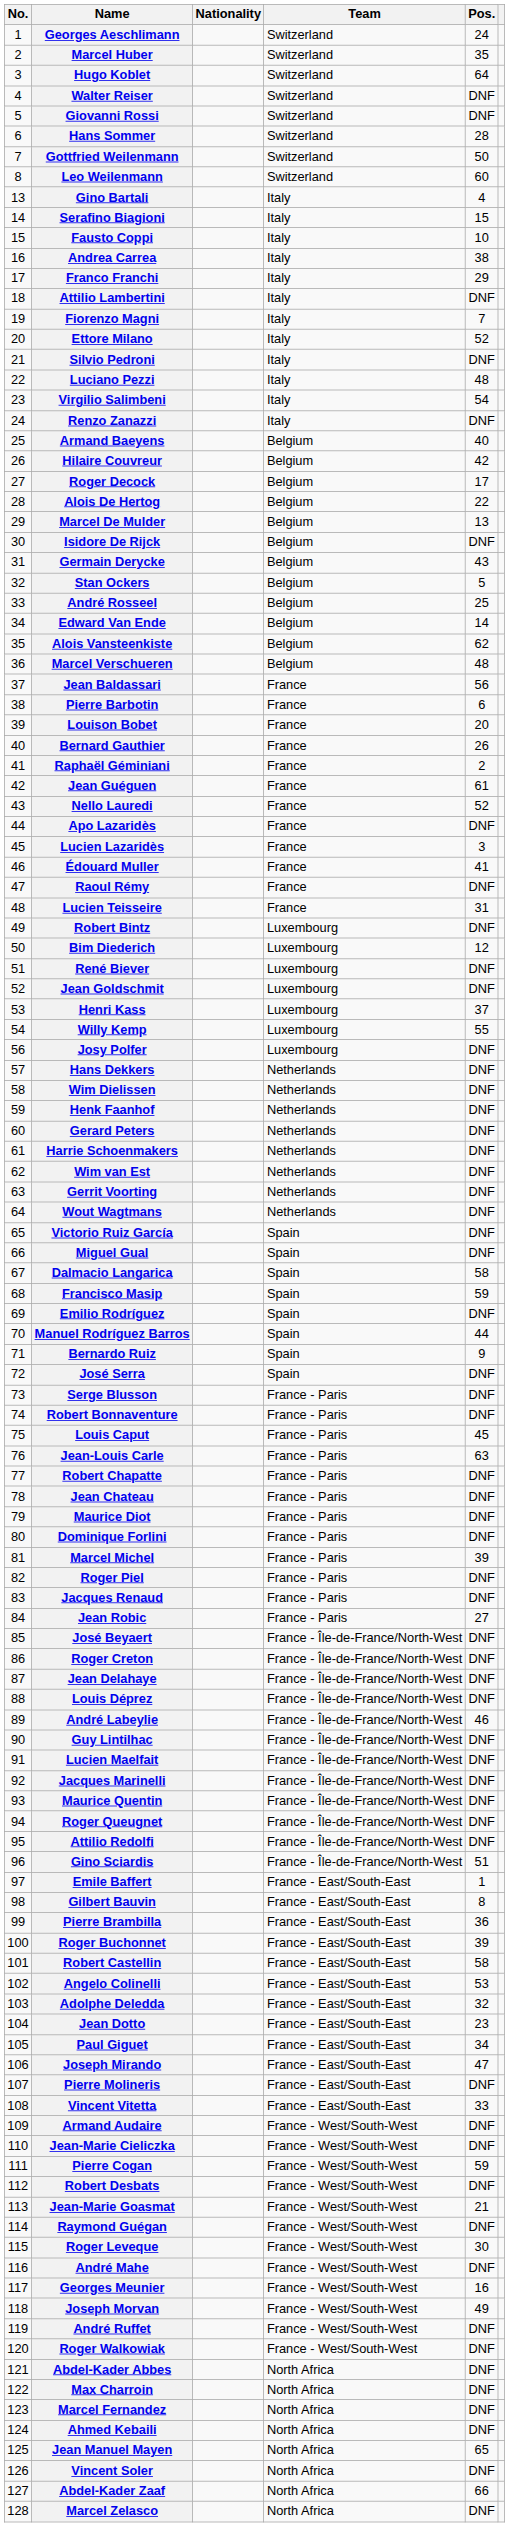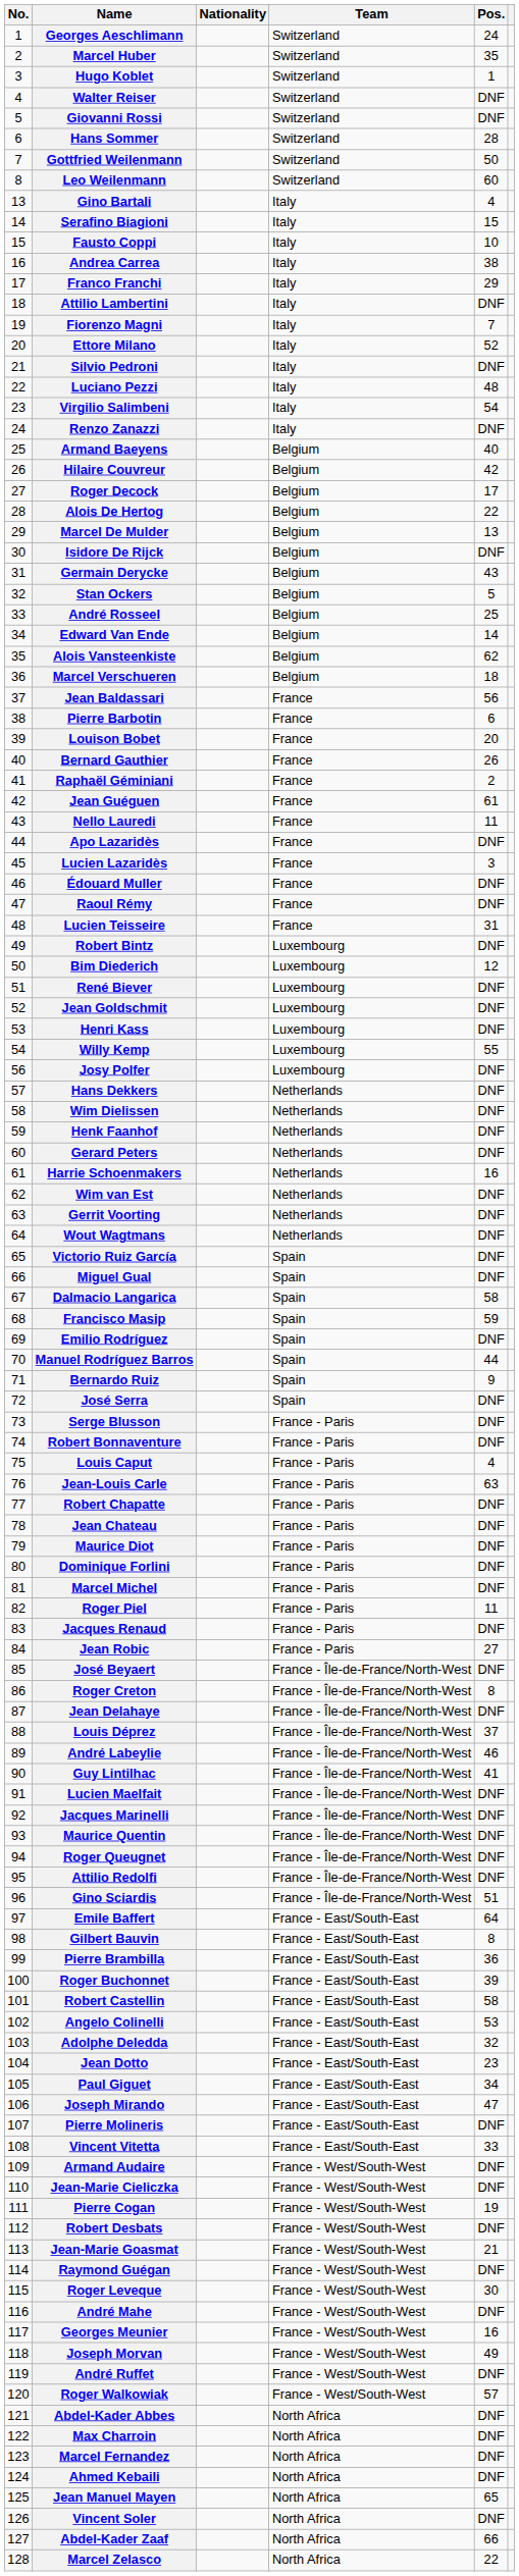Hugo Koblet | Pos.: 64 -> 1
Marcel Verschueren | Pos.: 48 -> 18
Nello Lauredi | Pos.: 52 -> 11
Édouard Muller | Pos.: 41 -> DNF
Henri Kass | Pos.: 37 -> DNF
Harrie Schoenmakers | Pos.: DNF -> 16
Louis Caput | Pos.: 45 -> 4
Marcel Michel | Pos.: 39 -> DNF
Roger Piel | Pos.: DNF -> 11
Roger Creton | Pos.: DNF -> 8
Louis Déprez | Pos.: DNF -> 37
Guy Lintilhac | Pos.: DNF -> 41
Emile Baffert | Pos.: 1 -> 64
Pierre Cogan | Pos.: 59 -> 19
Roger Walkowiak | Pos.: DNF -> 57
Marcel Zelasco | Pos.: DNF -> 22
